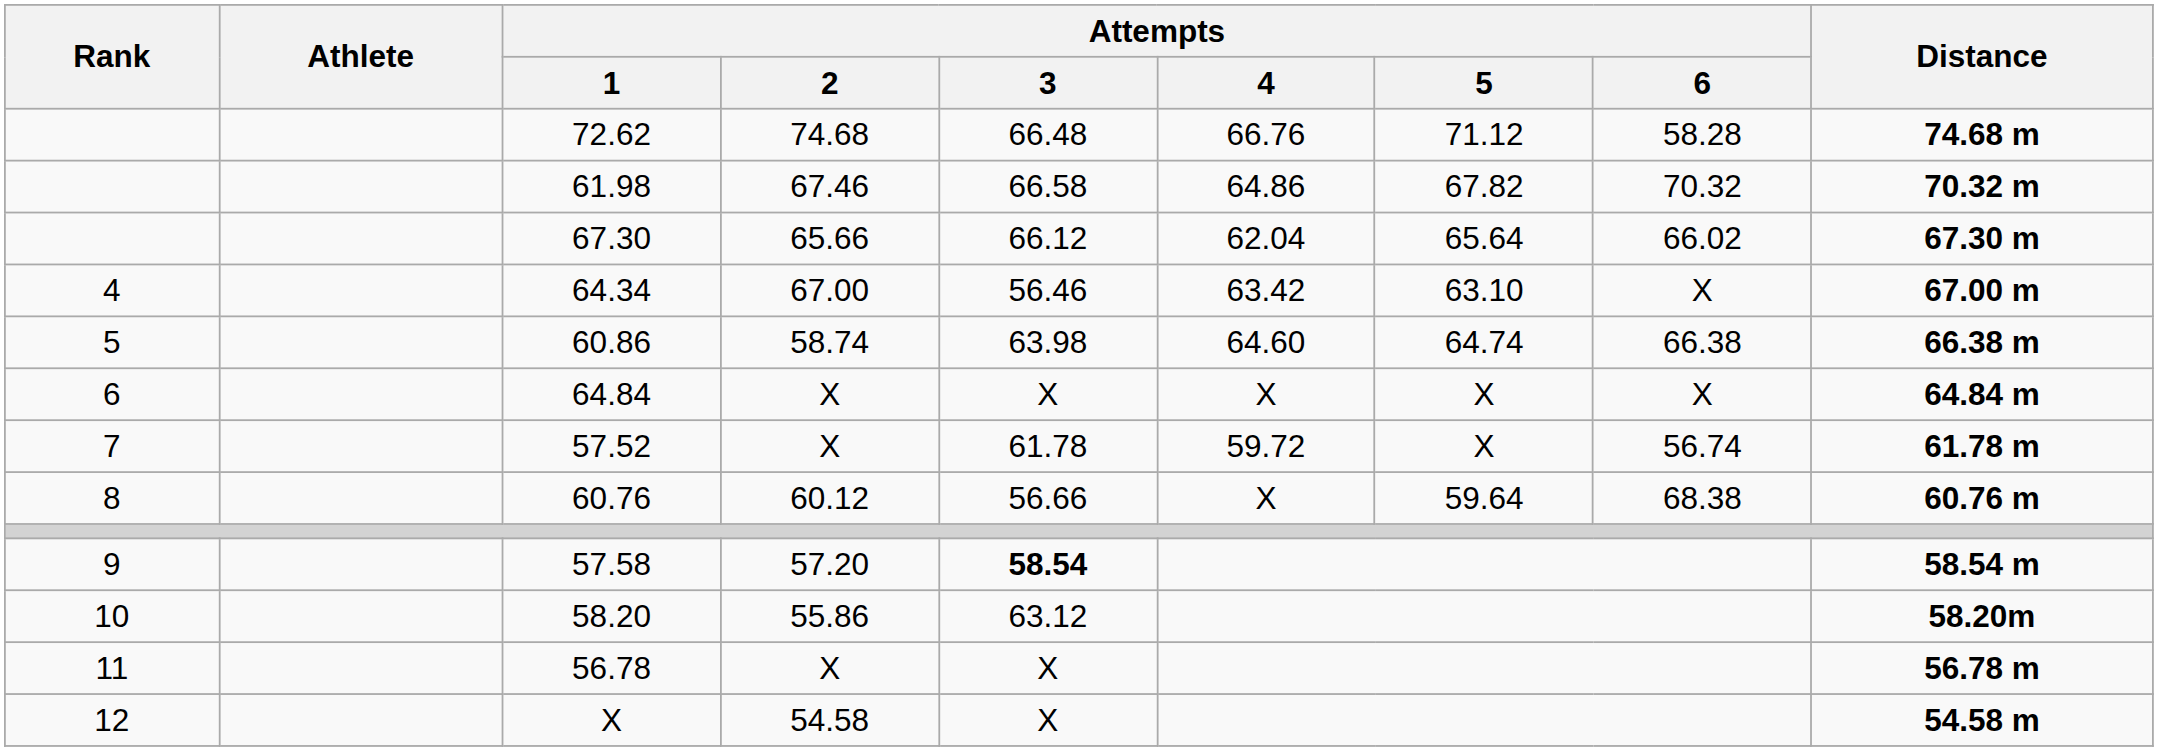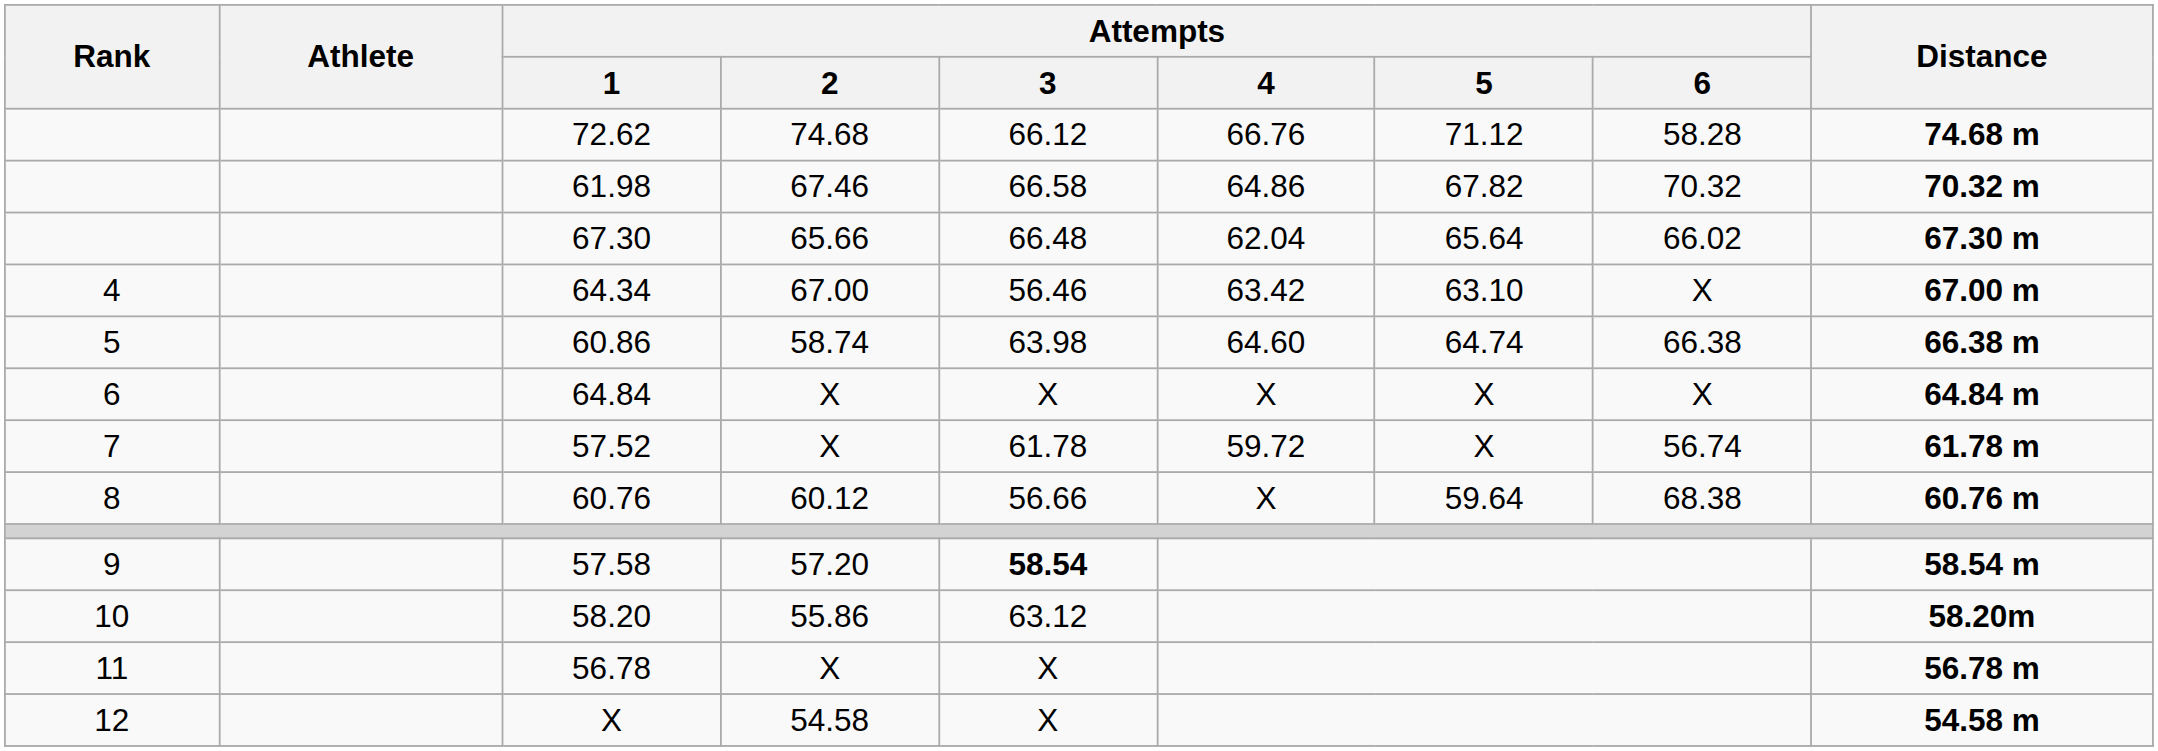72.62 | Attempts / 3: 66.48 -> 66.12
67.30 | Attempts / 3: 66.12 -> 66.48
